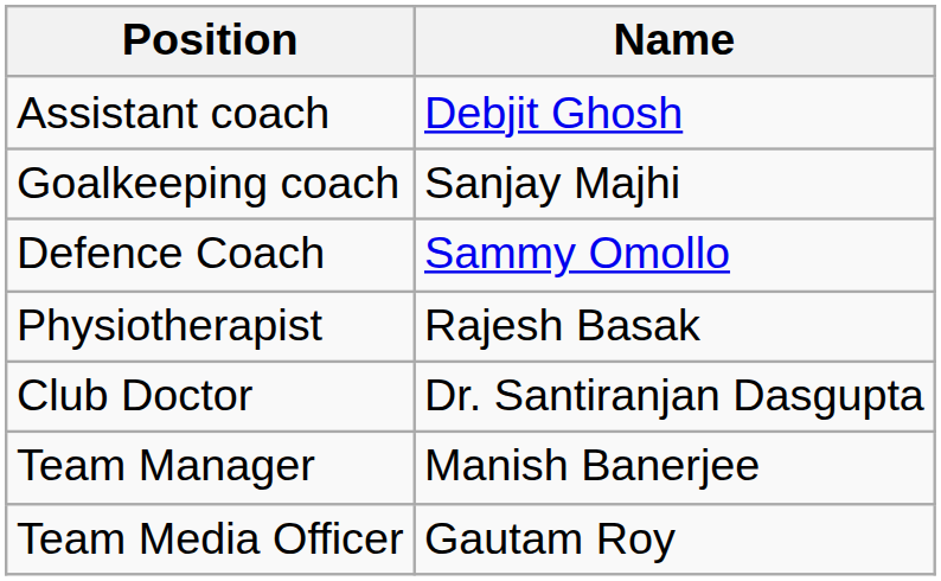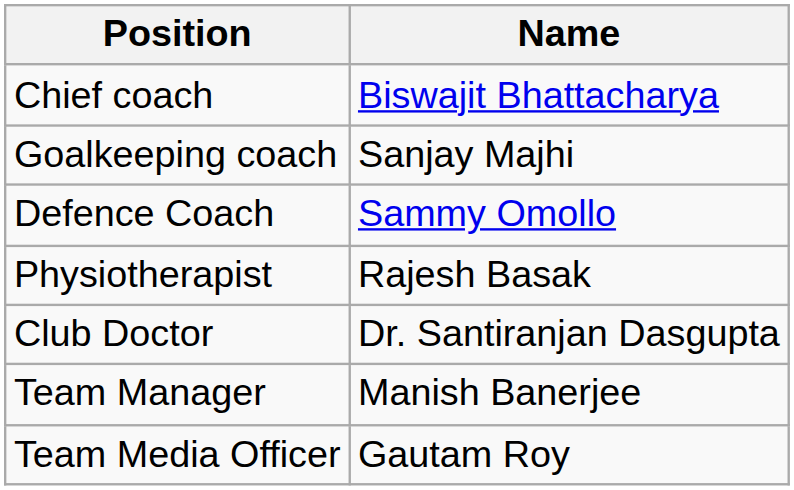+ row: Chief coach | Biswajit Bhattacharya
- row: Assistant coach | Debjit Ghosh
